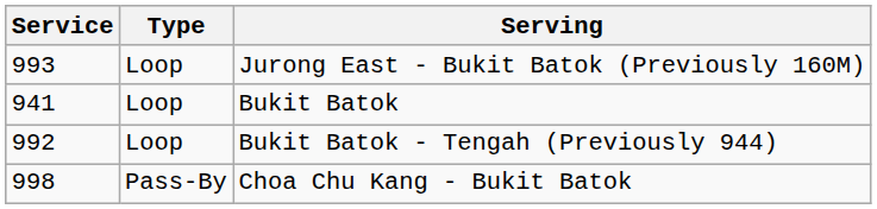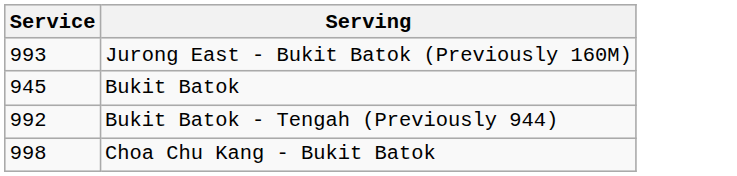- column: Type | Loop | Loop | Loop | Pass-By
Bukit Batok | Service: 941 -> 945
